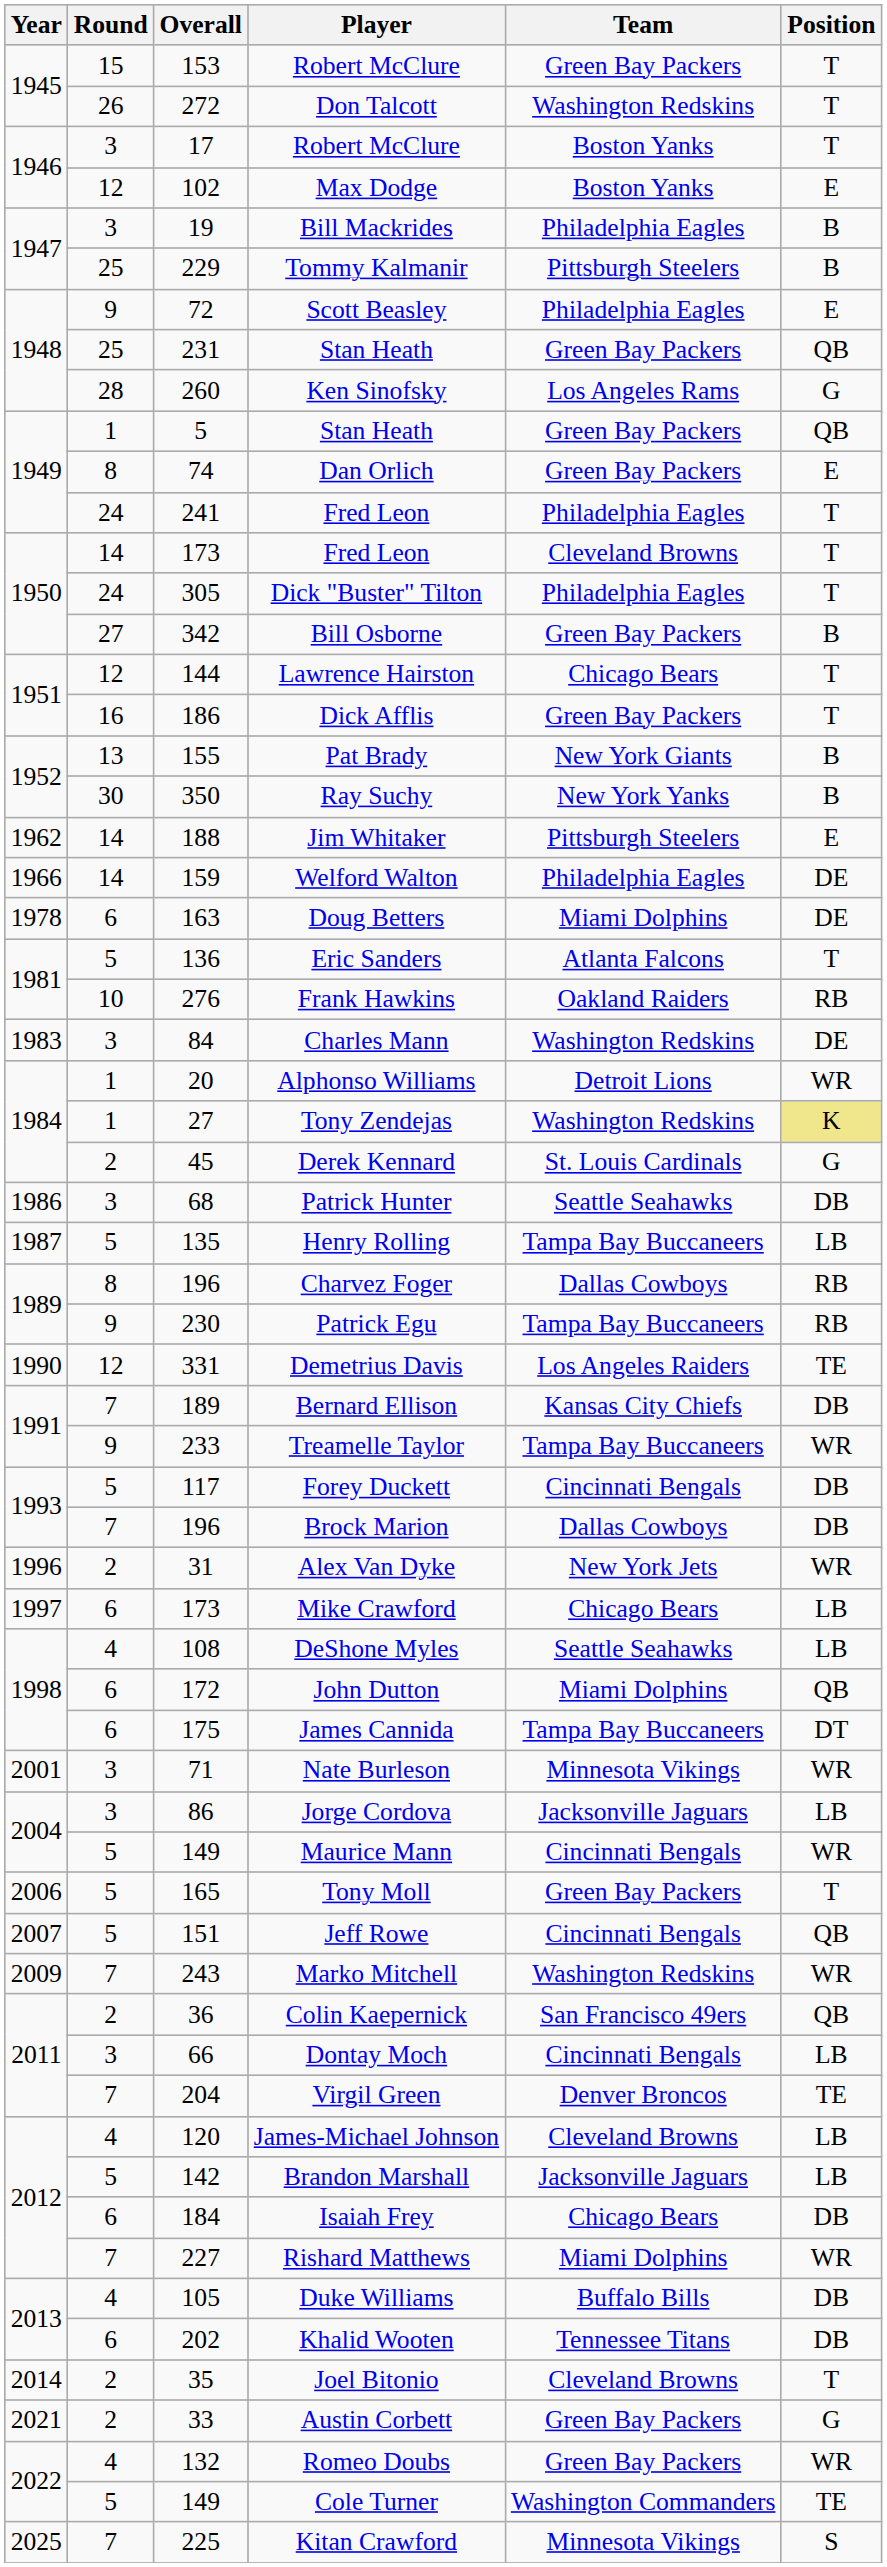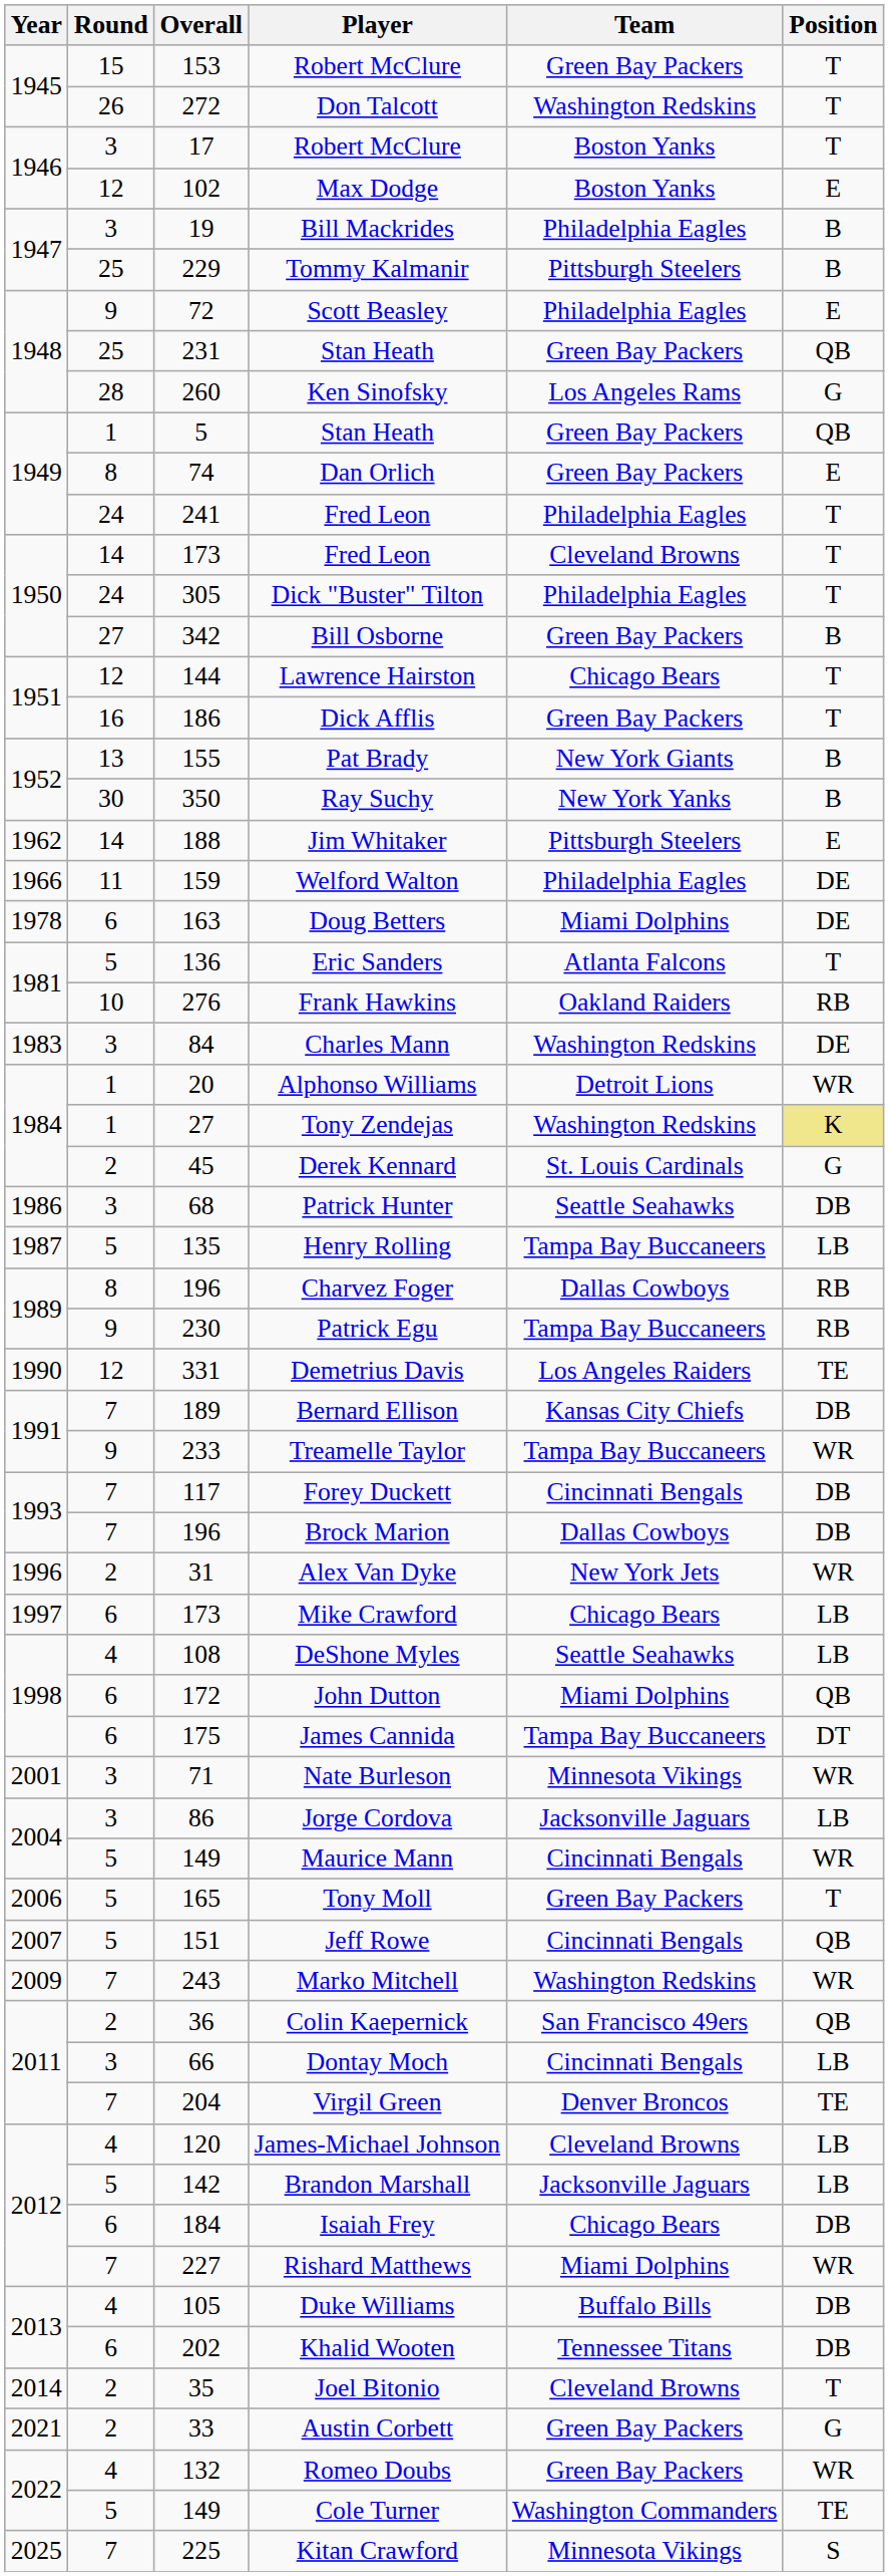Welford Walton | Round: 14 -> 11
Forey Duckett | Round: 5 -> 7
